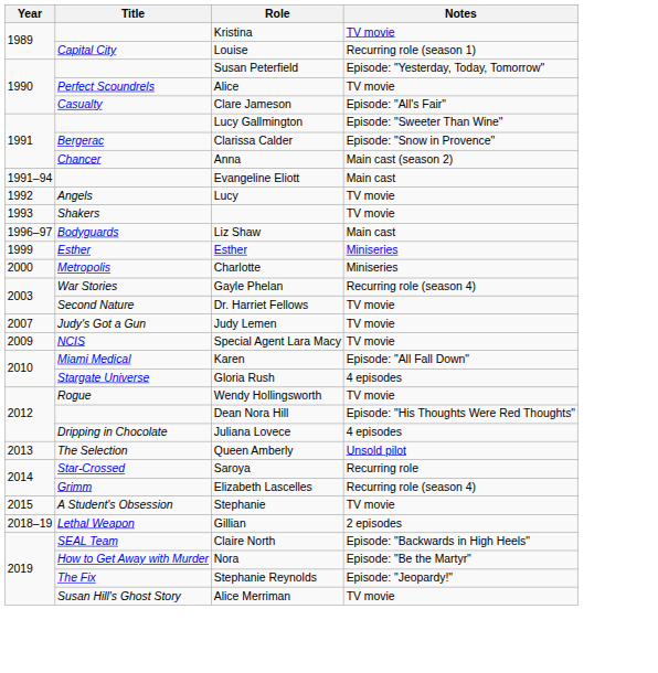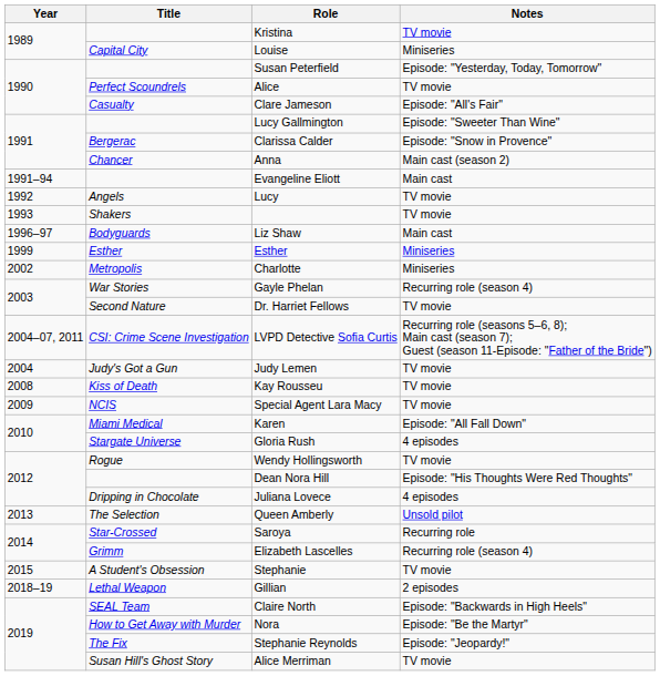Louise | Notes: Recurring role (season 1) -> Miniseries
Charlotte | Year: 2000 -> 2002
+ row: 2004–07, 2011 | CSI: Crime Scene Investigation | LVPD Detective Sofia Curtis | Recurring role (seasons 5–6, 8); Main cast (season 7); Guest (season 11-Episode: "Father of the Bride")
Judy Lemen | Year: 2007 -> 2004
+ row: 2008 | Kiss of Death | Kay Rousseu | TV movie
